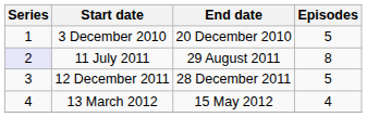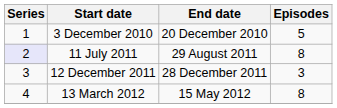12 December 2011 | Episodes: 5 -> 3
13 March 2012 | Episodes: 4 -> 8
